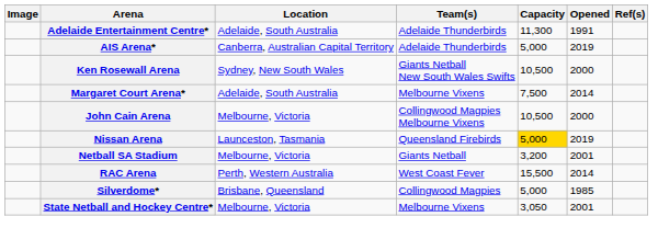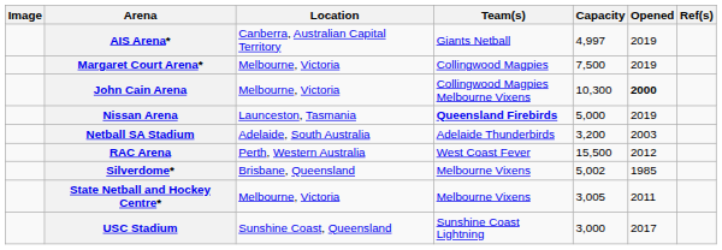- row: Adelaide Entertainment Centre* | Adelaide, South Australia | Adelaide Thunderbirds | 11,300 | 1991
AIS Arena* | Team(s): Adelaide Thunderbirds -> Giants Netball
AIS Arena* | Capacity: 5,000 -> 4,997
- row: Ken Rosewall Arena | Sydney, New South Wales | Giants Netball New South Wales Swifts | 10,500 | 2000
Margaret Court Arena* | Location: Adelaide, South Australia -> Melbourne, Victoria
Margaret Court Arena* | Team(s): Melbourne Vixens -> Collingwood Magpies
Margaret Court Arena* | Opened: 2014 -> 2019
John Cain Arena | Capacity: 10,500 -> 10,300
John Cain Arena | Opened: normal -> bold
Nissan Arena | Team(s): normal -> bold
Nissan Arena | Capacity: gold background -> no background
Netball SA Stadium | Location: Melbourne, Victoria -> Adelaide, South Australia
Netball SA Stadium | Team(s): Giants Netball -> Adelaide Thunderbirds
Netball SA Stadium | Opened: 2001 -> 2003
RAC Arena | Opened: 2014 -> 2012
Silverdome* | Team(s): Collingwood Magpies -> Melbourne Vixens
Silverdome* | Capacity: 5,000 -> 5,002
State Netball and Hockey Centre* | Capacity: 3,050 -> 3,005
State Netball and Hockey Centre* | Opened: 2001 -> 2011
+ row: USC Stadium | Sunshine Coast, Queensland | Sunshine Coast Lightning | 3,000 | 2017
